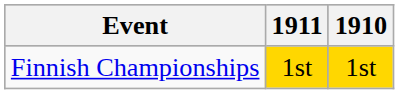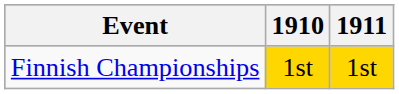columns swapped: 1910 <-> 1911
